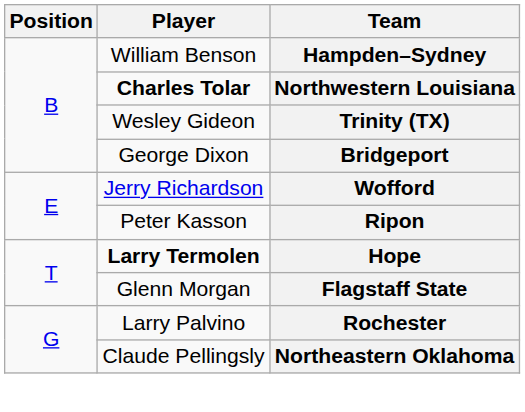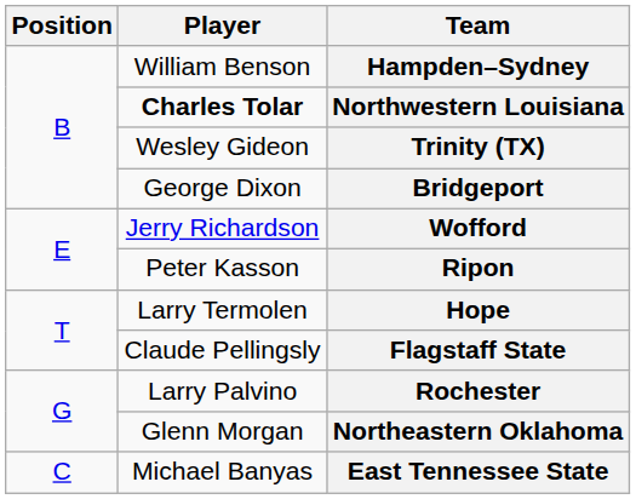Hope | Player: bold -> normal
Flagstaff State | Player: Glenn Morgan -> Claude Pellingsly
Northeastern Oklahoma | Player: Claude Pellingsly -> Glenn Morgan
+ row: C | Michael Banyas | East Tennessee State
